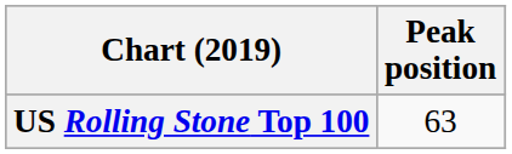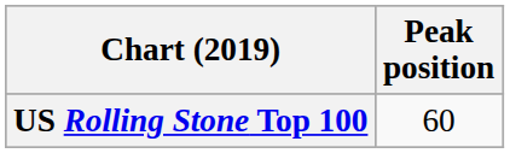US Rolling Stone Top 100 | Peak position: 63 -> 60
